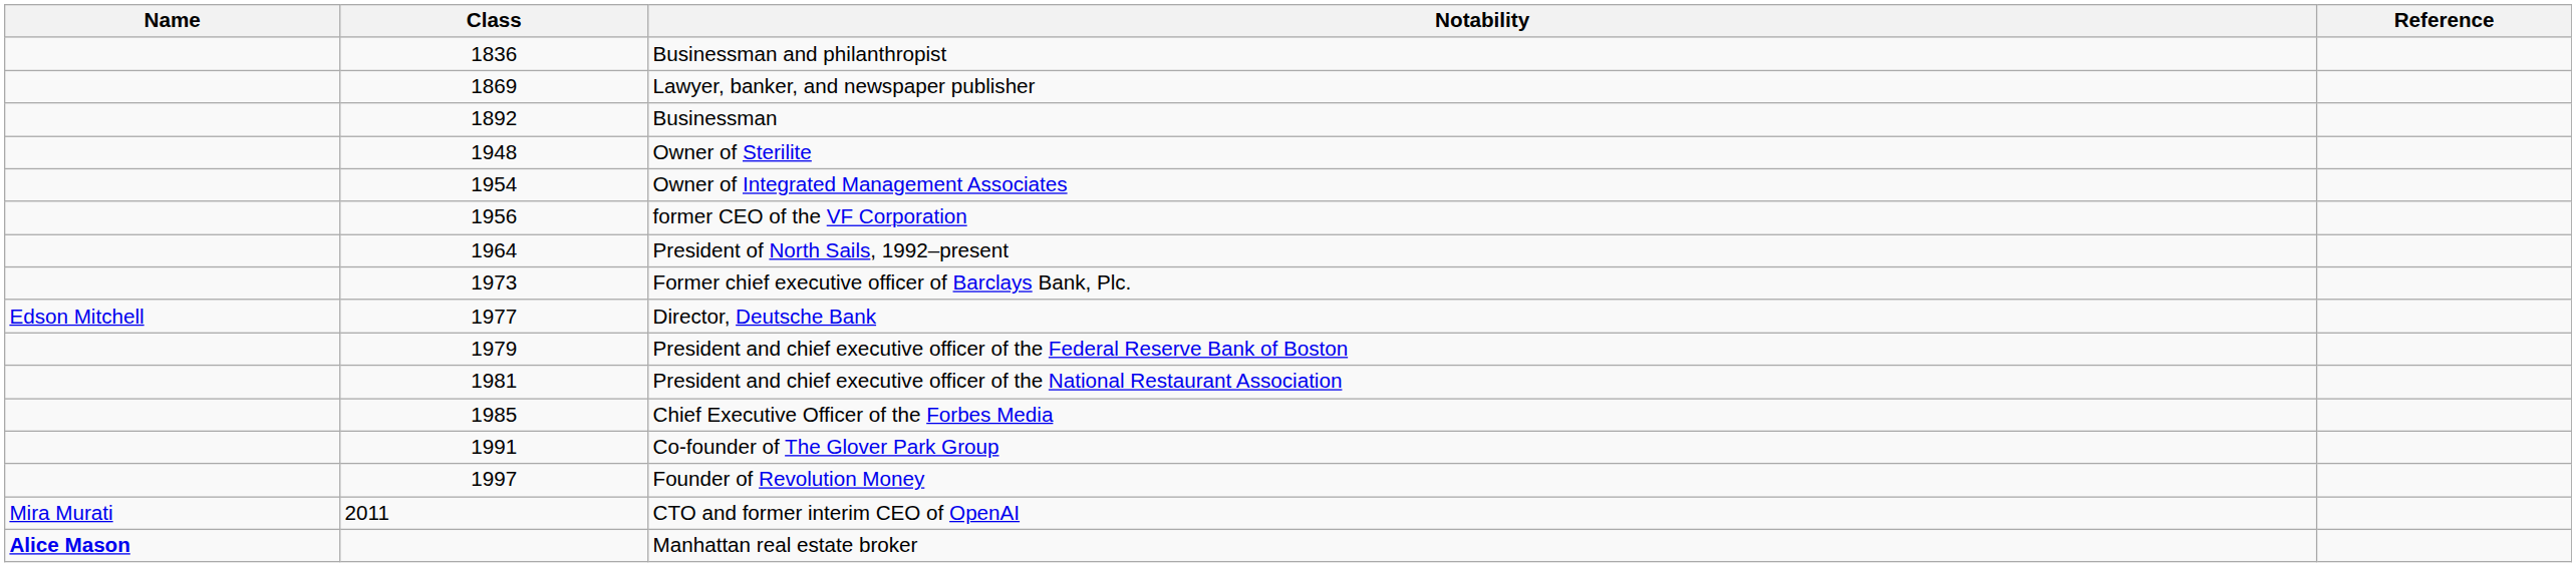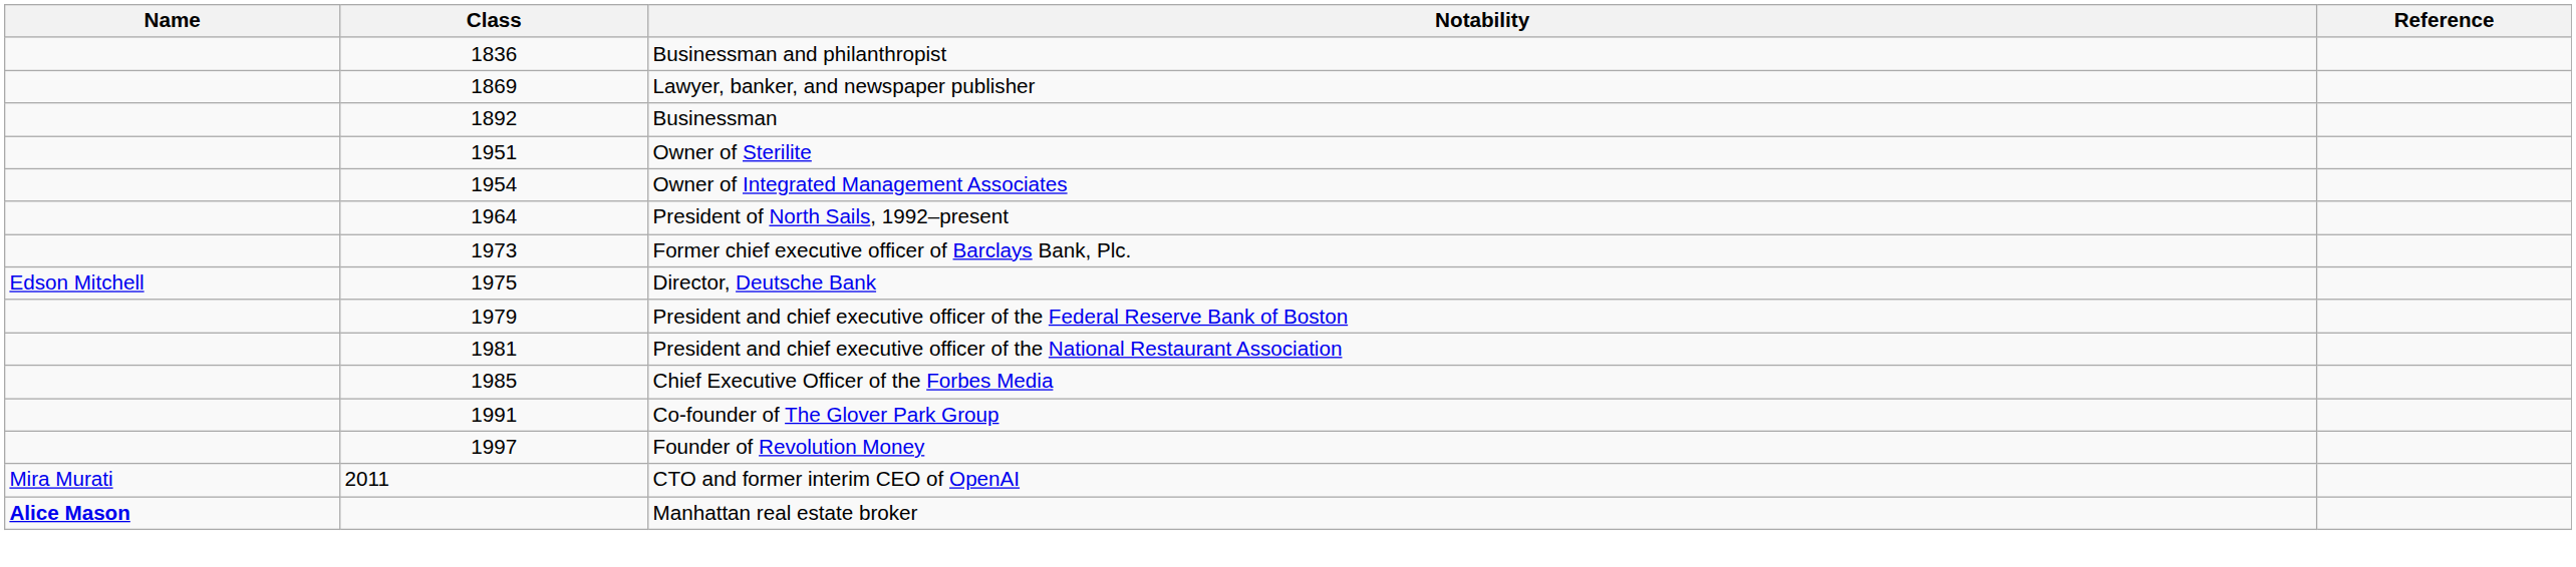Owner of Sterilite | Class: 1948 -> 1951
- row: 1956 | former CEO of the VF Corporation
Director, Deutsche Bank | Class: 1977 -> 1975
